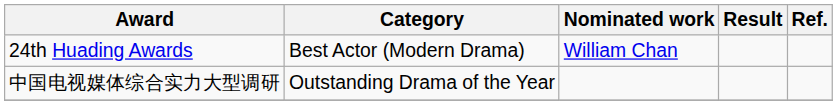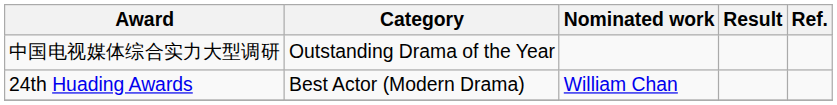rows swapped: 24th Huading Awards <-> 中国电视媒体综合实力大型调研
